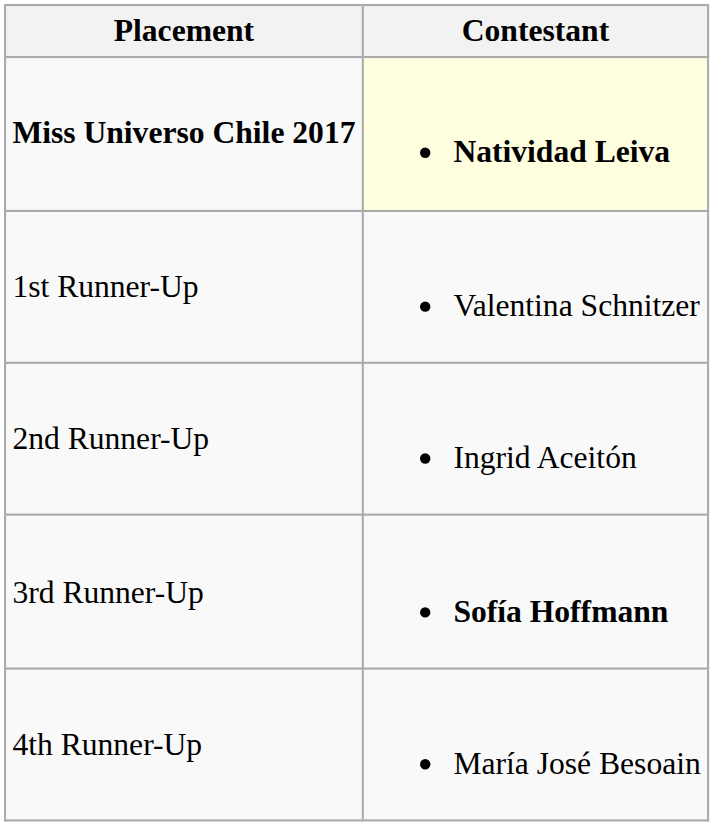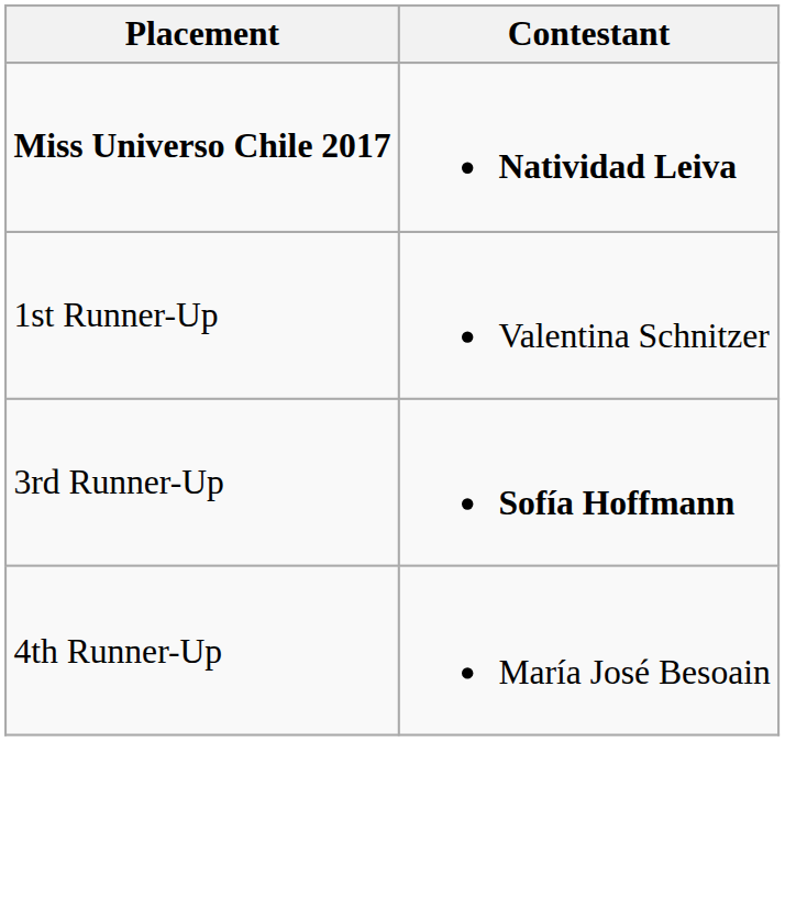Miss Universo Chile 2017 | Contestant: lightyellow background -> no background
- row: 2nd Runner-Up | Ingrid Aceitón
